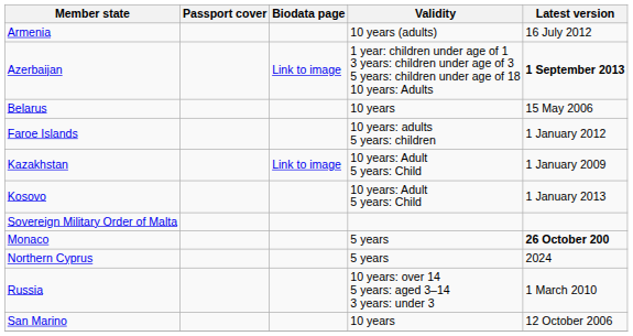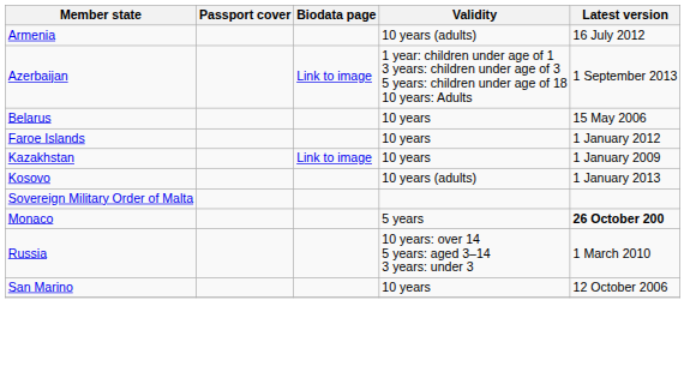Azerbaijan | Latest version: bold -> normal
Faroe Islands | Validity: 10 years: adults 5 years: children -> 10 years
Kazakhstan | Validity: 10 years: Adult 5 years: Child -> 10 years
Kosovo | Validity: 10 years: Adult 5 years: Child -> 10 years (adults)
- row: Northern Cyprus | 5 years | 2024
